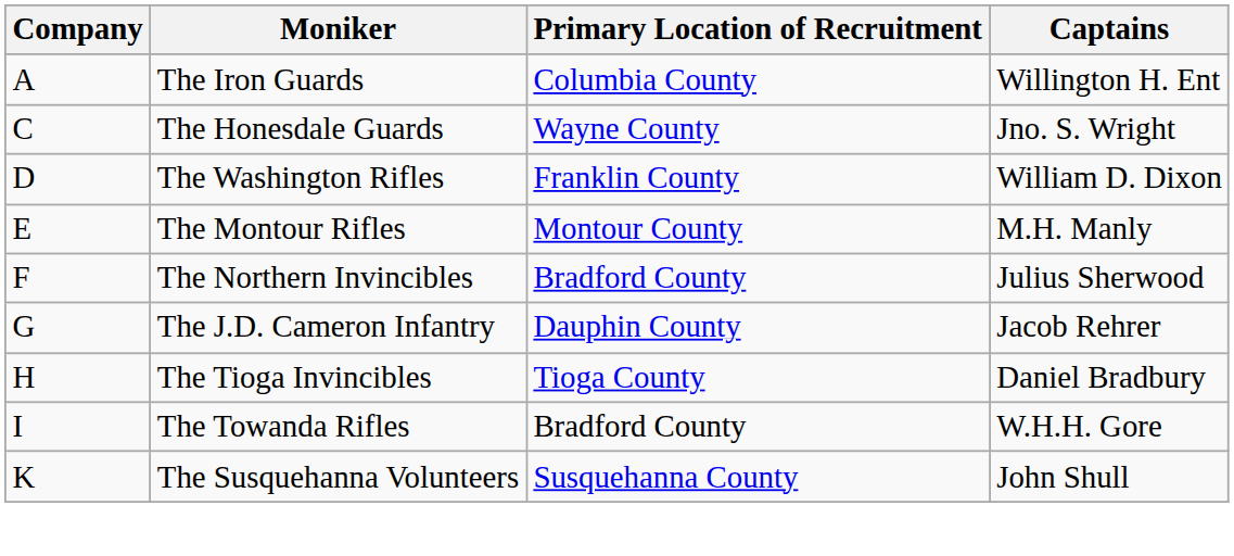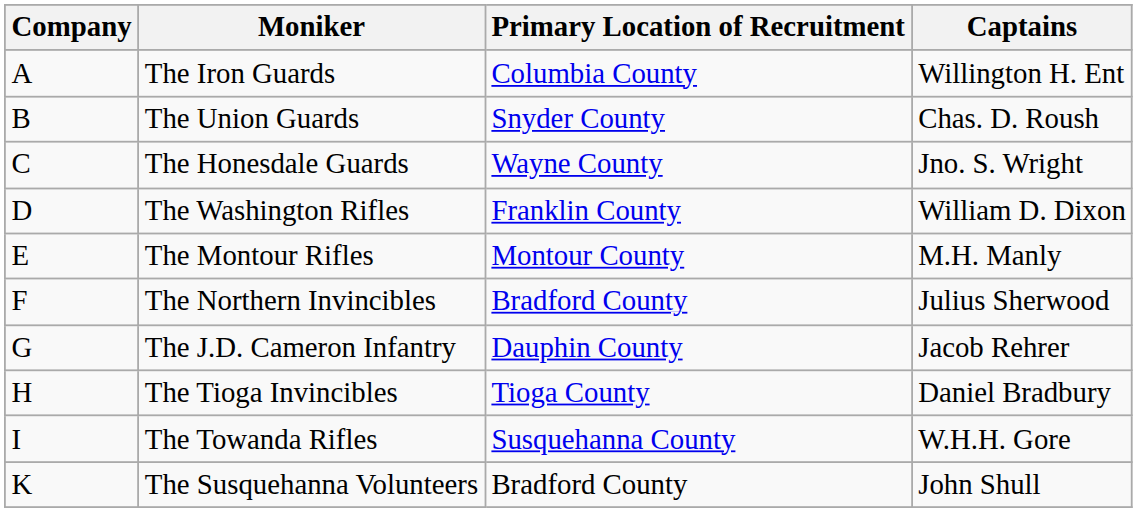+ row: B | The Union Guards | Snyder County | Chas. D. Roush
The Towanda Rifles | Primary Location of Recruitment: Bradford County -> Susquehanna County
The Susquehanna Volunteers | Primary Location of Recruitment: Susquehanna County -> Bradford County
